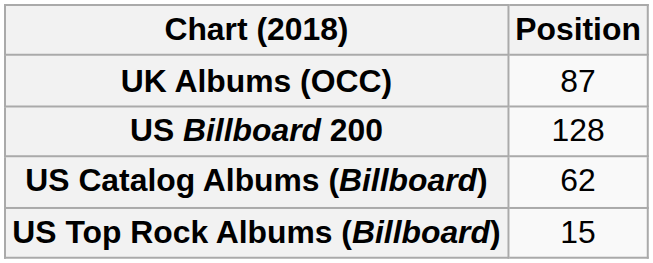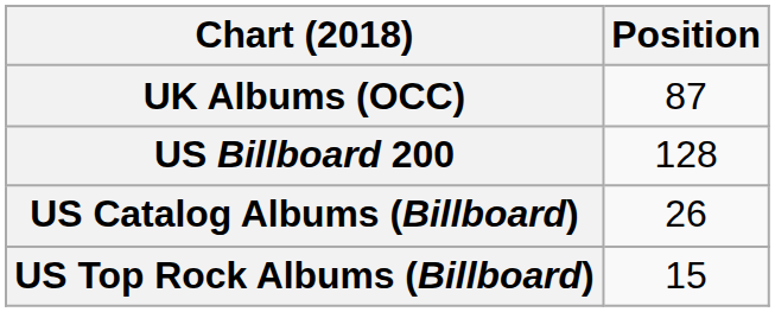US Catalog Albums (Billboard) | Position: 62 -> 26
